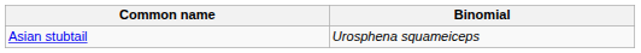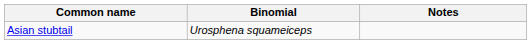+ column: Notes
